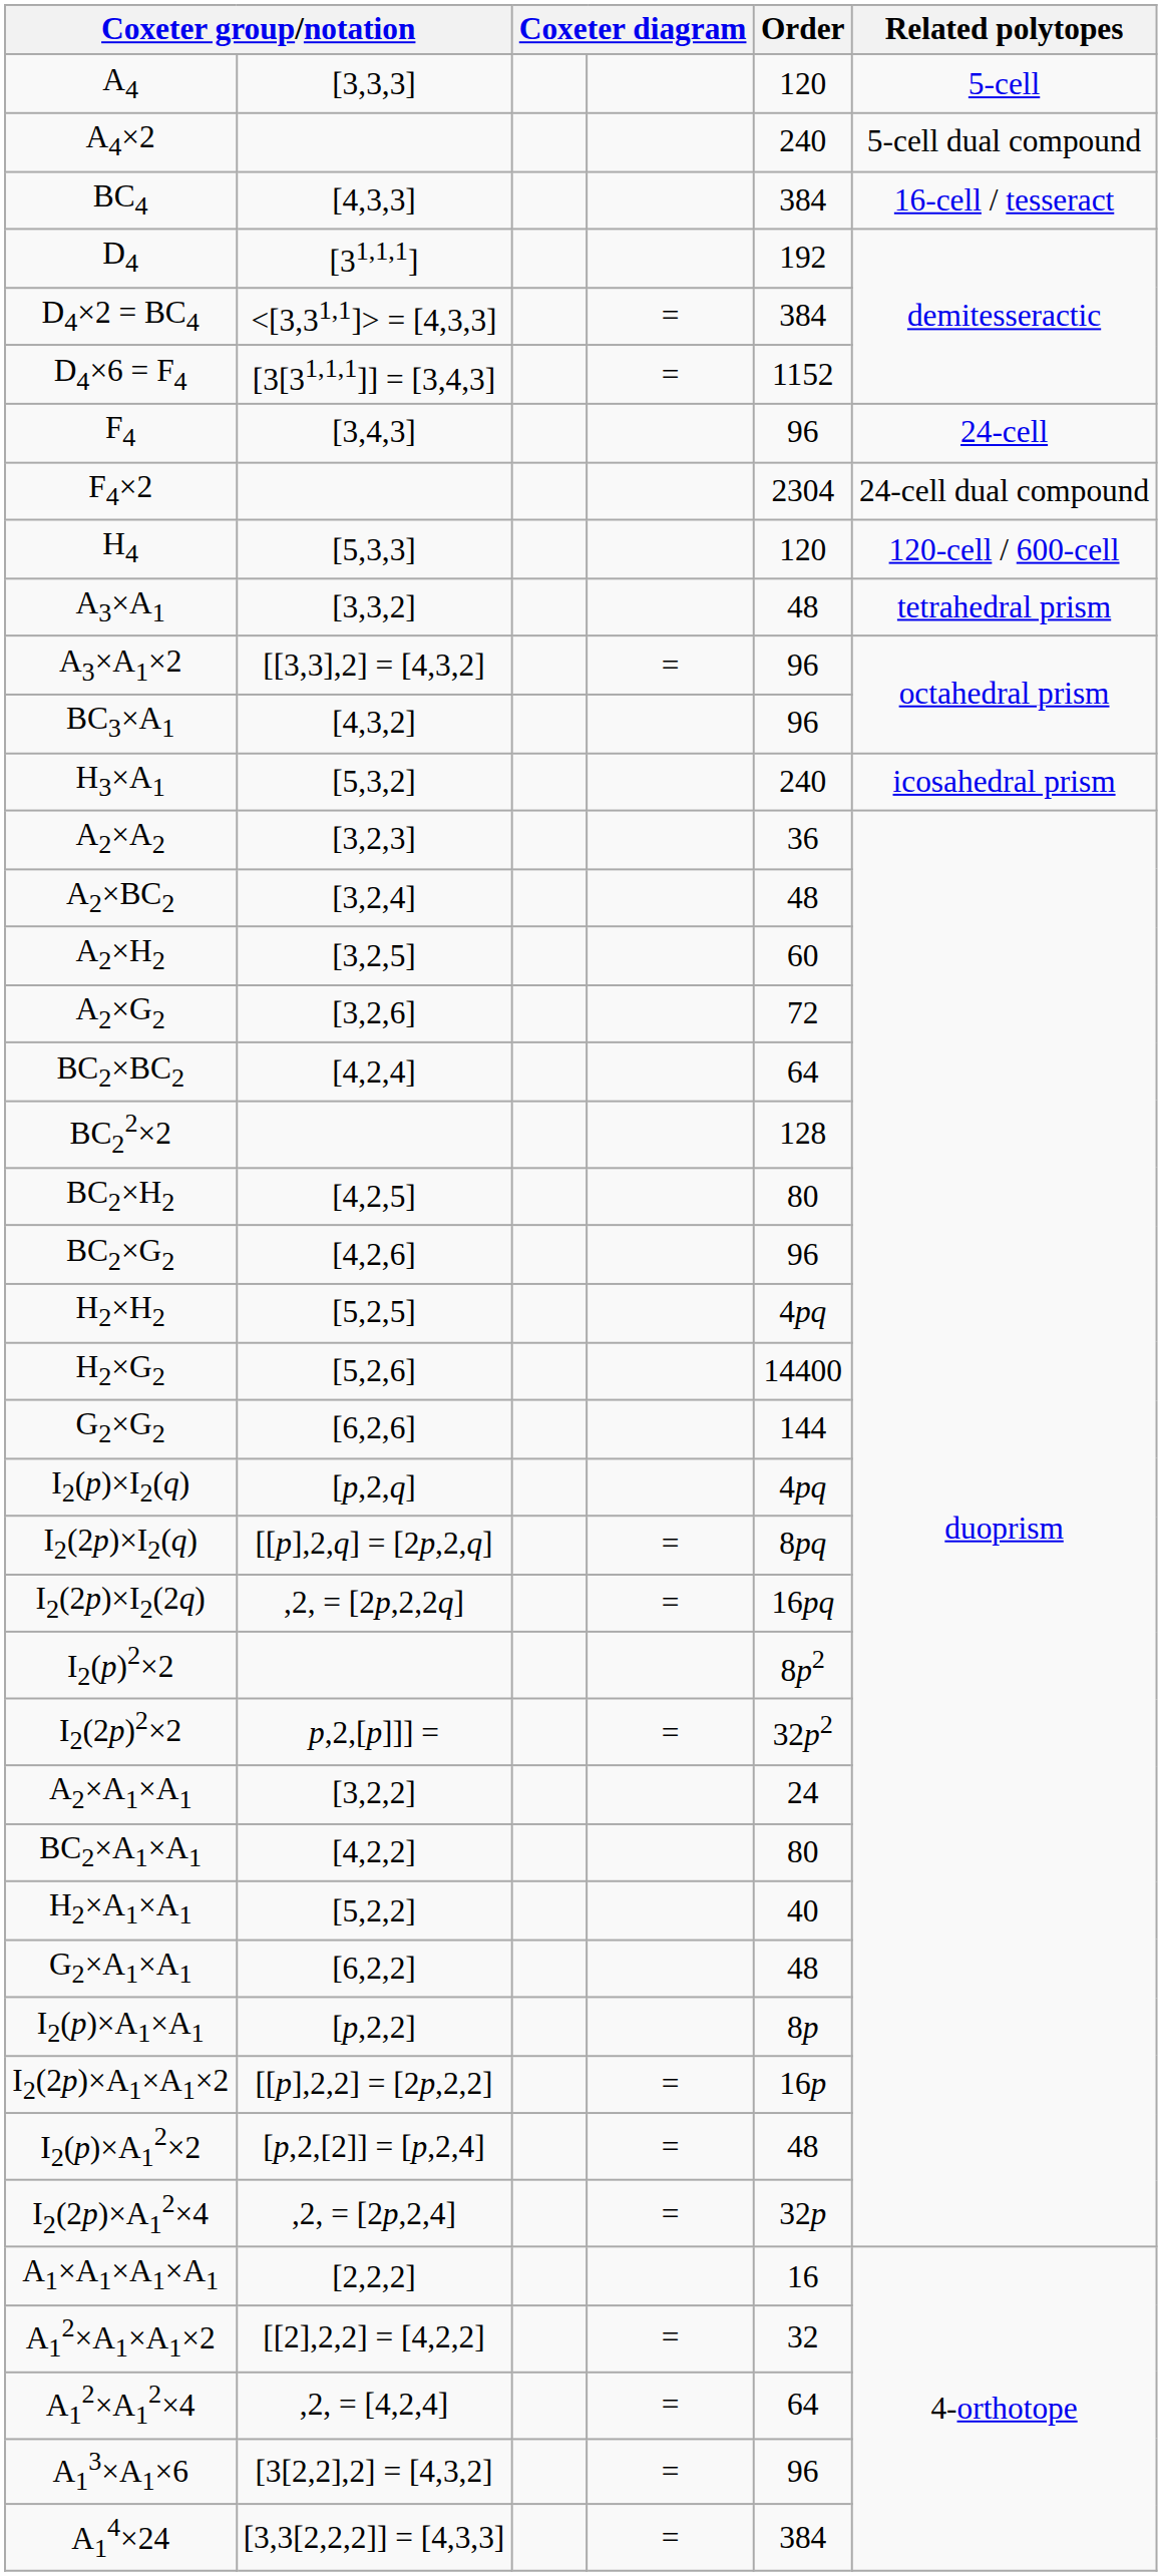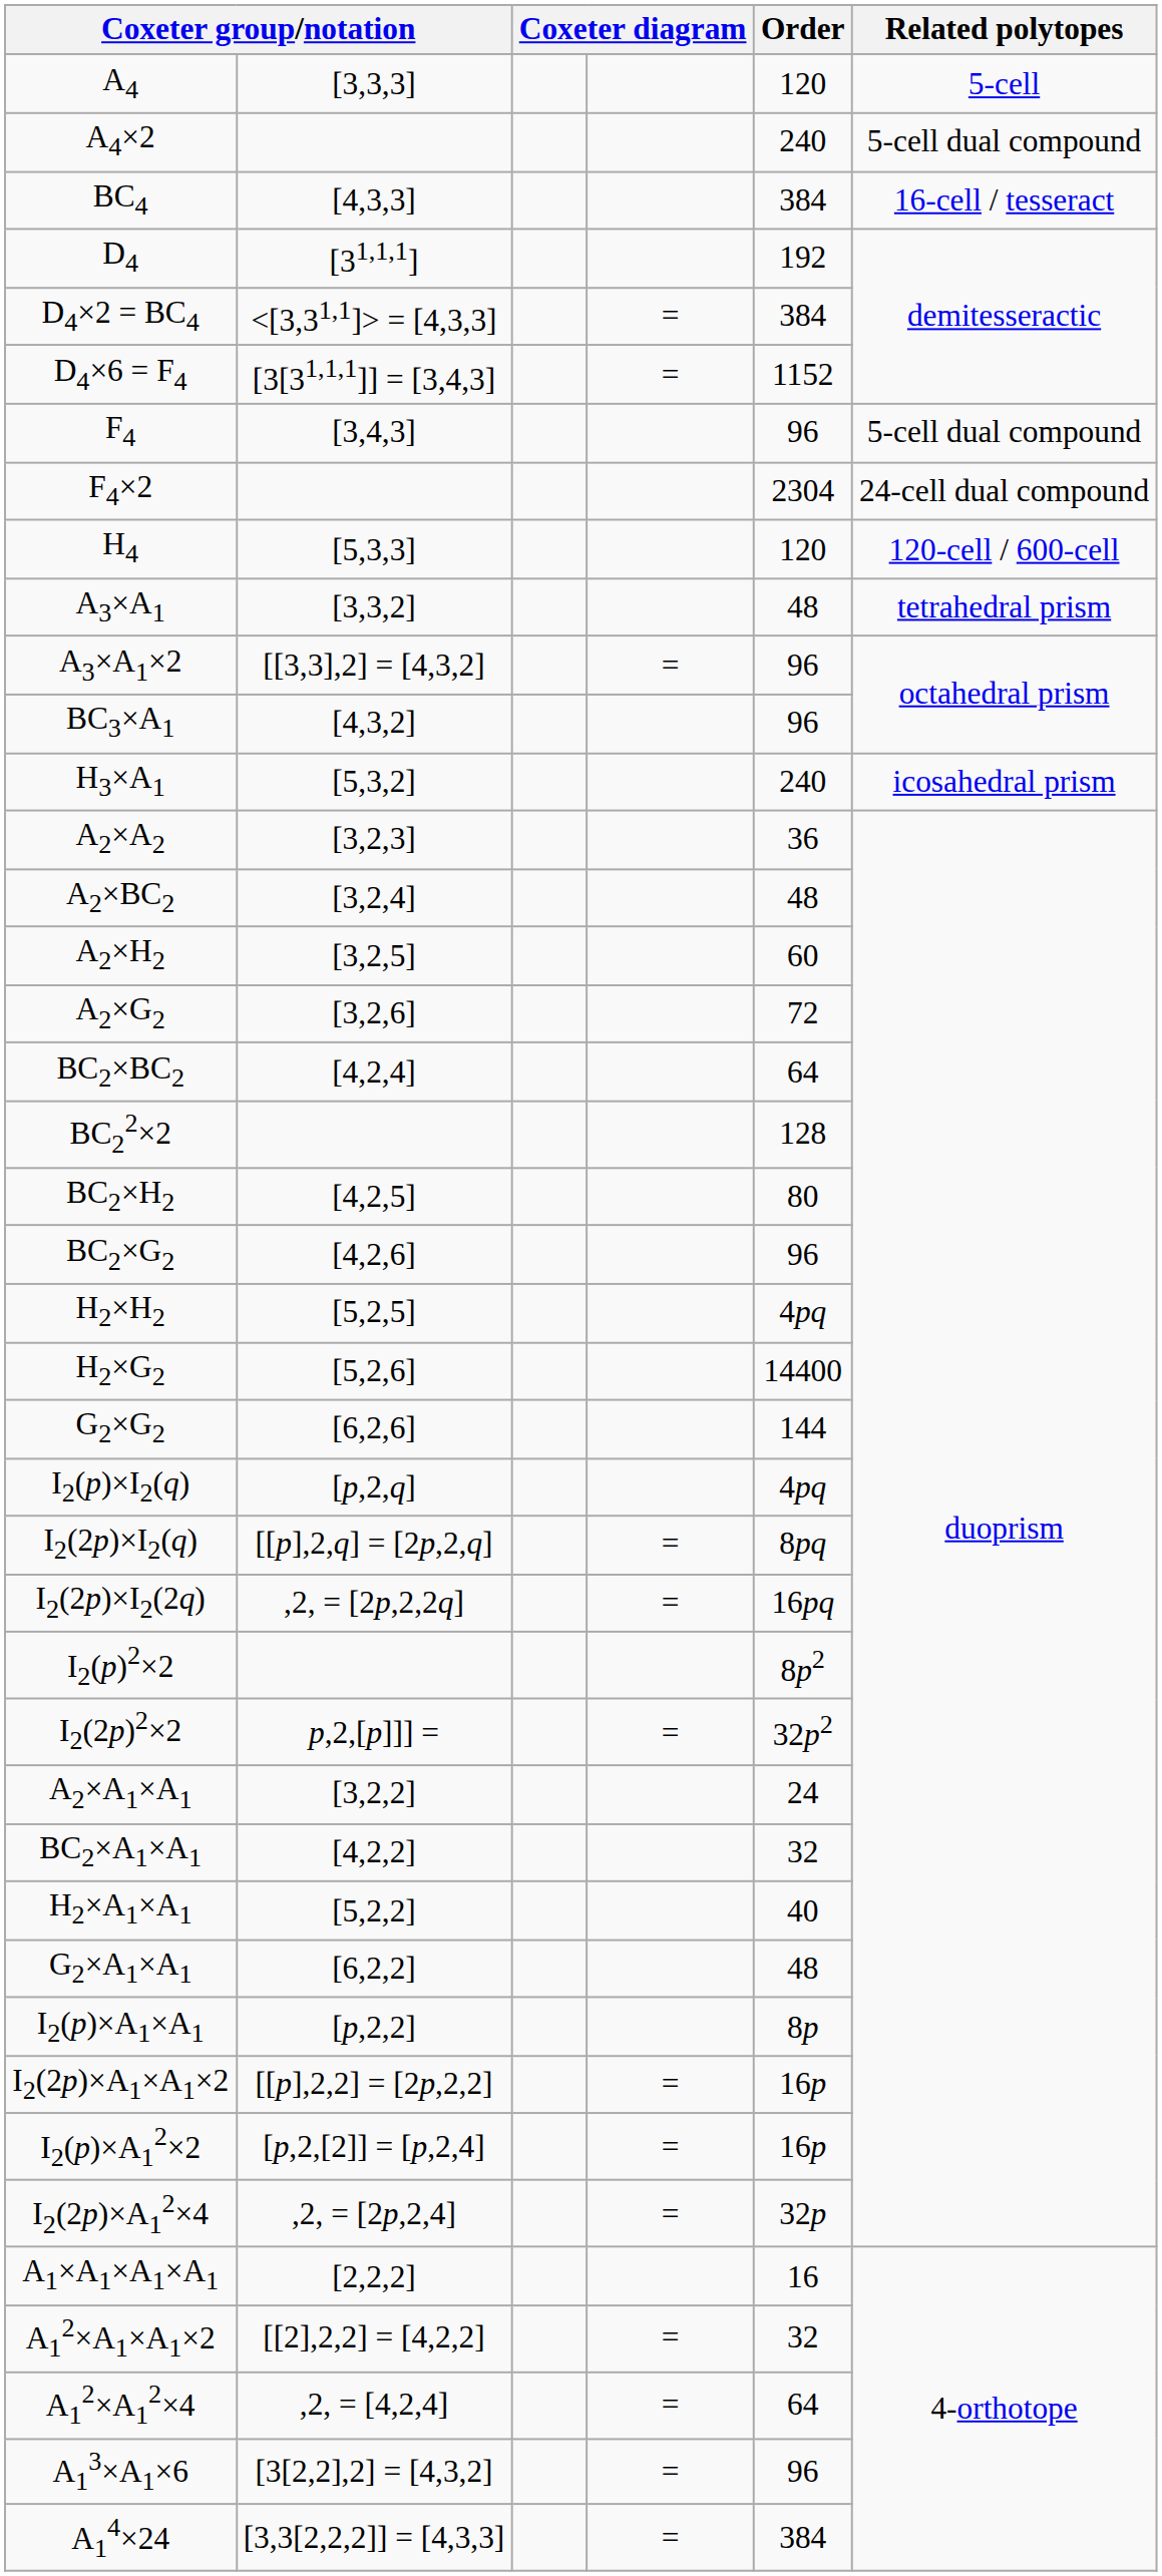F4 | Related polytopes: 24-cell -> 5-cell dual compound
BC2×A1×A1 | Order: 80 -> 32
I2(p)×A12×2 | Order: 48 -> 16p
